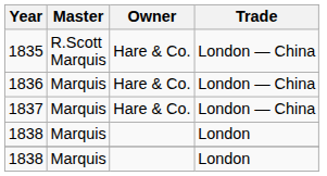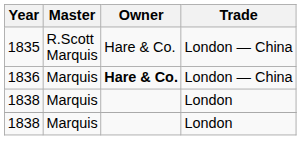1836 | Owner: normal -> bold
- row: 1837 | Marquis | Hare & Co. | London — China
